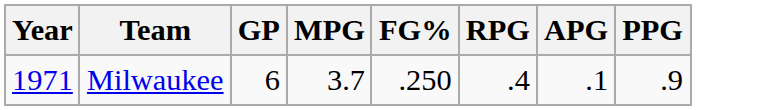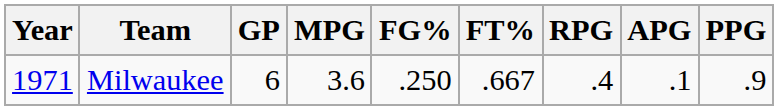+ column: FT% | .667
Milwaukee | MPG: 3.7 -> 3.6
